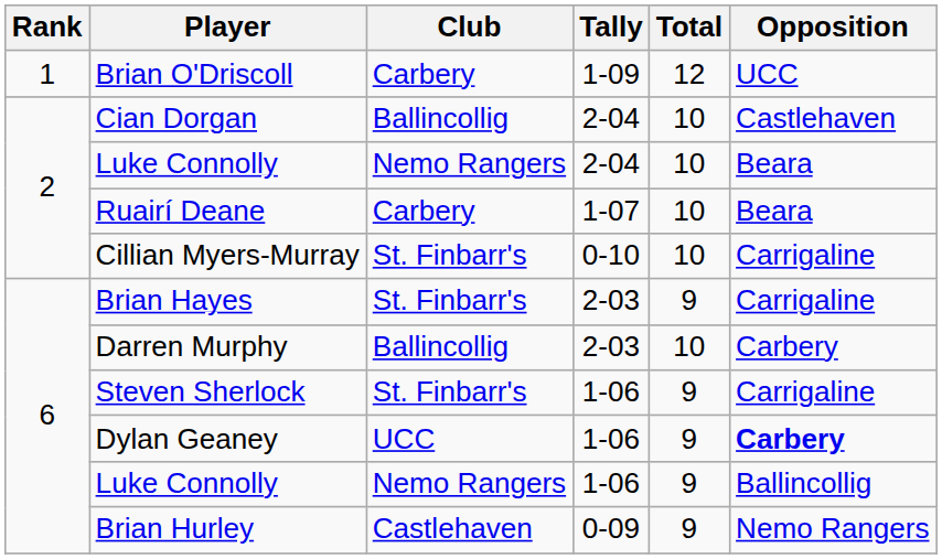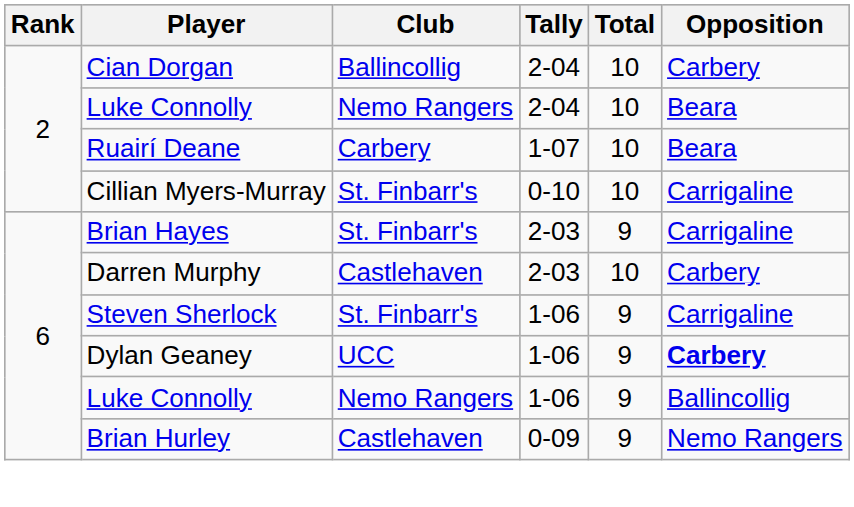- row: 1 | Brian O'Driscoll | Carbery | 1-09 | 12 | UCC
Cian Dorgan | Opposition: Castlehaven -> Carbery
Darren Murphy | Club: Ballincollig -> Castlehaven
